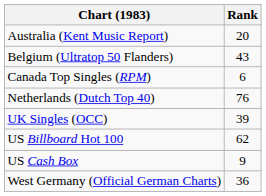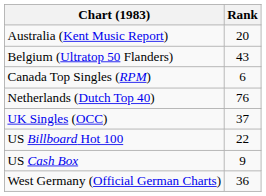UK Singles (OCC) | Rank: 39 -> 37
US Billboard Hot 100 | Rank: 62 -> 22
